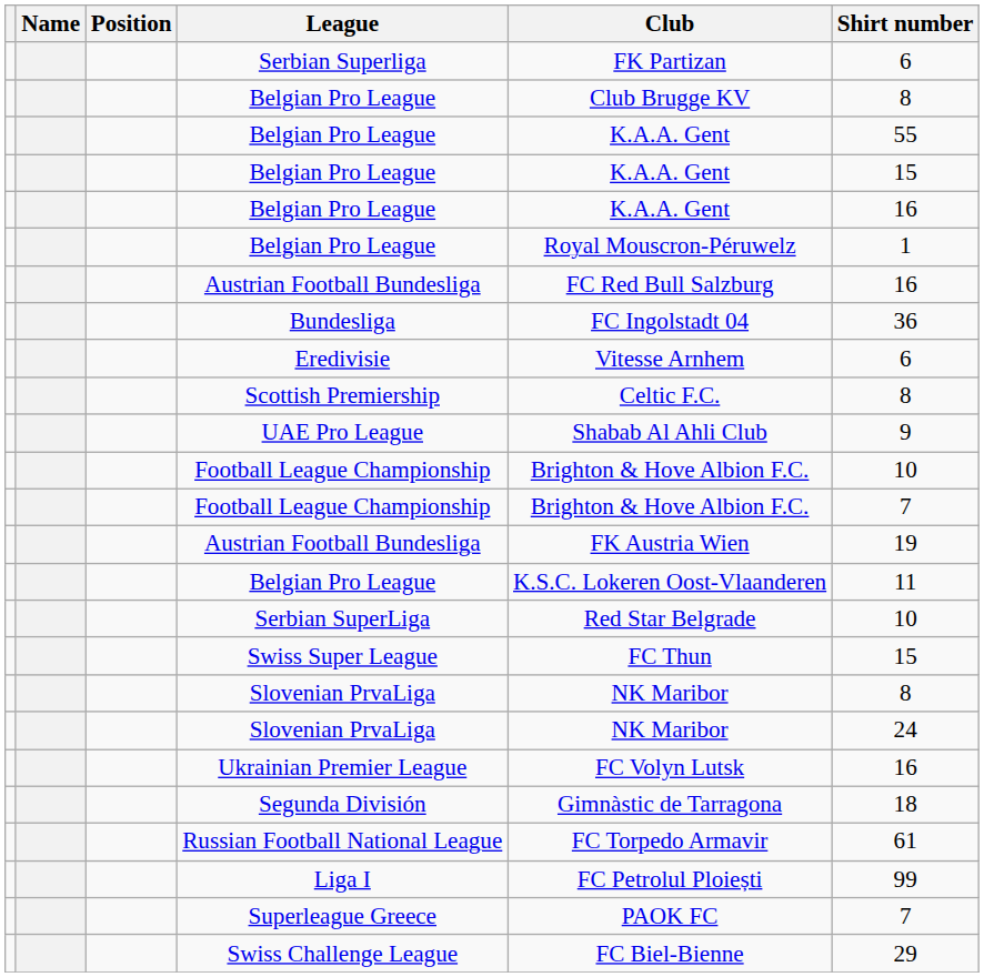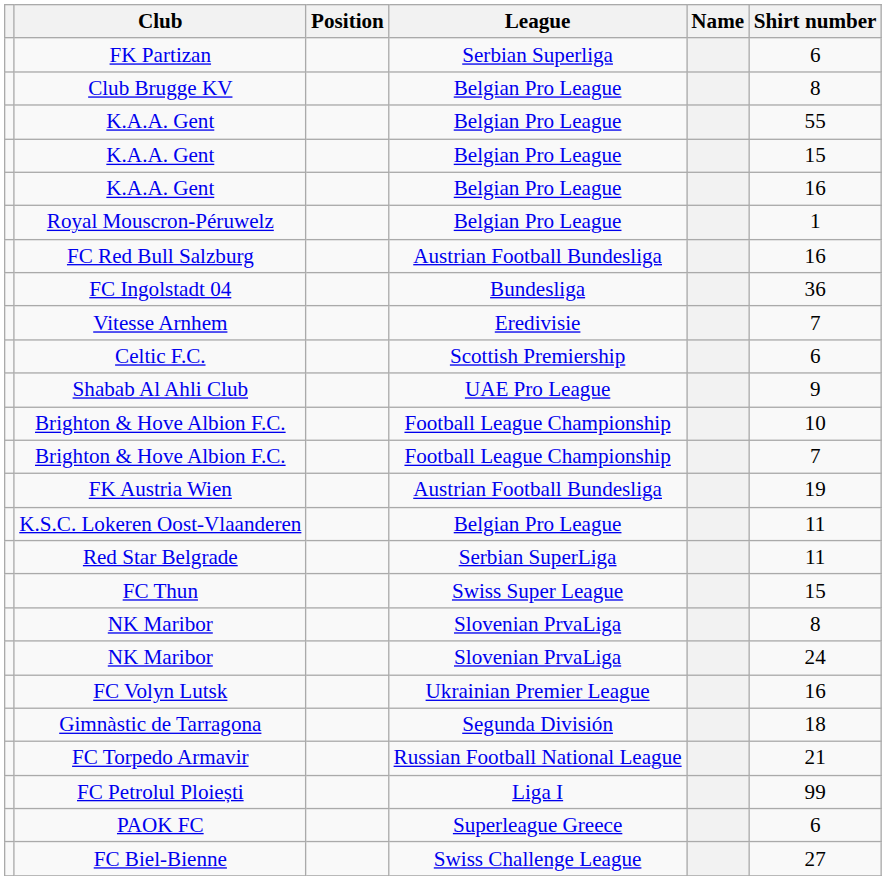columns swapped: Name <-> Club
Eredivisie | Shirt number: 6 -> 7
Scottish Premiership | Shirt number: 8 -> 6
Serbian SuperLiga | Shirt number: 10 -> 11
Russian Football National League | Shirt number: 61 -> 21
Superleague Greece | Shirt number: 7 -> 6
Swiss Challenge League | Shirt number: 29 -> 27
